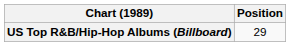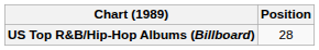US Top R&B/Hip-Hop Albums (Billboard) | Position: 29 -> 28
